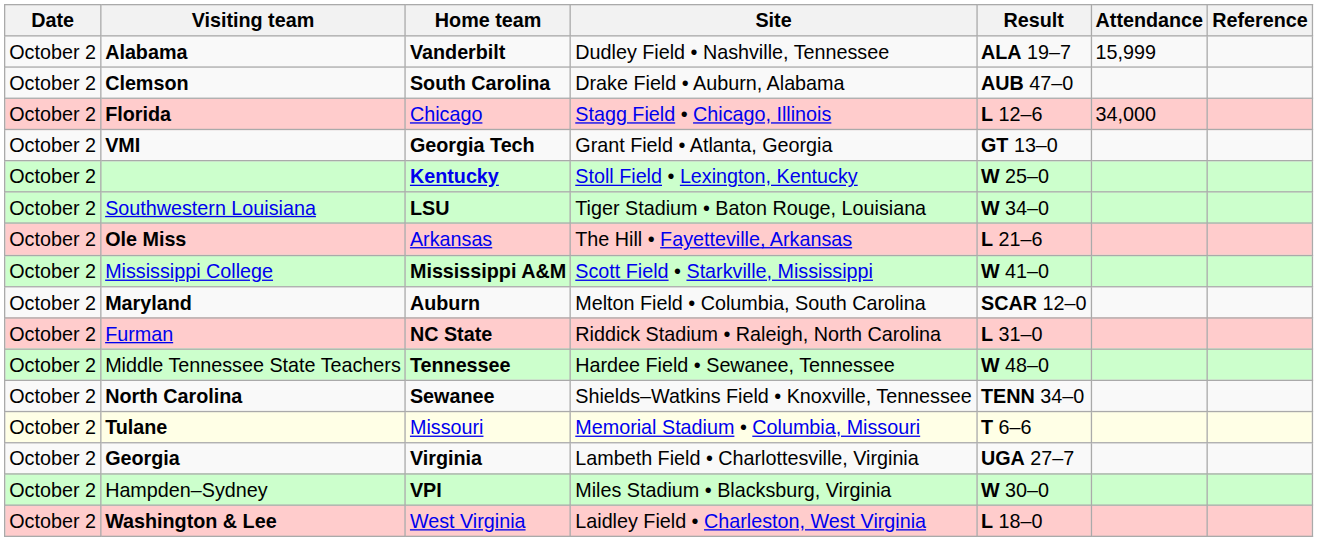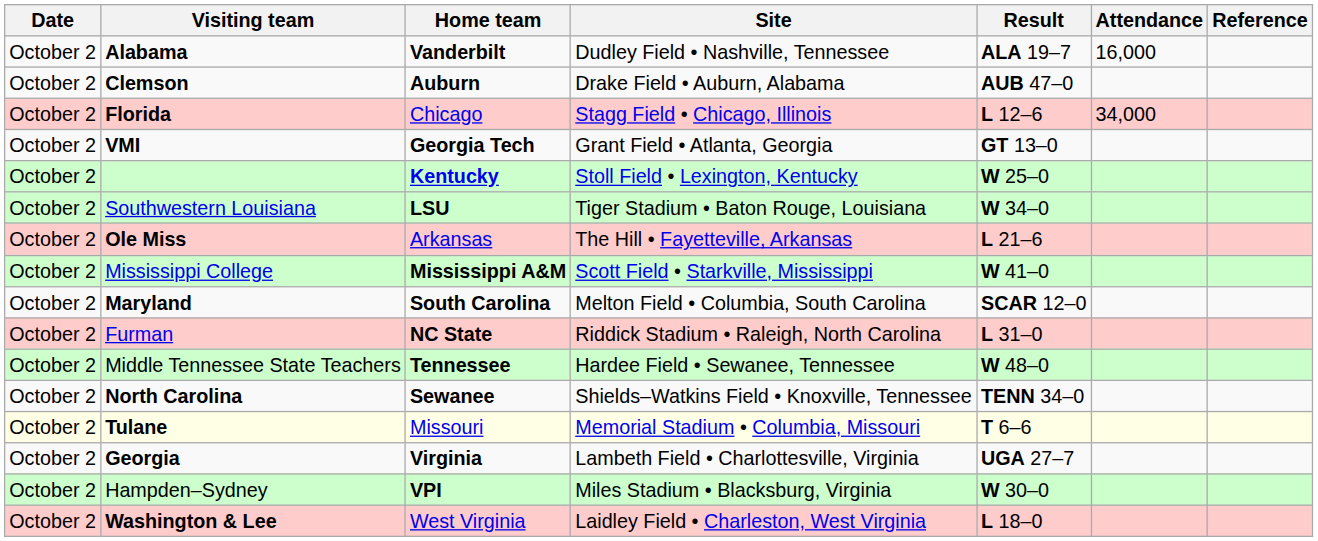Alabama | Attendance: 15,999 -> 16,000
Clemson | Home team: South Carolina -> Auburn
Maryland | Home team: Auburn -> South Carolina
